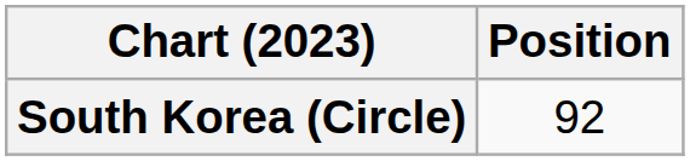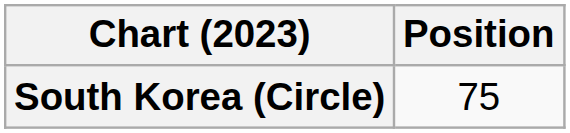South Korea (Circle) | Position: 92 -> 75
